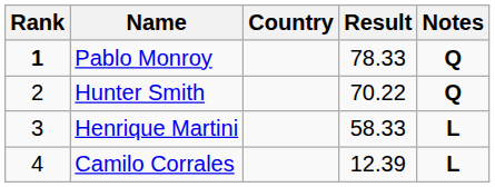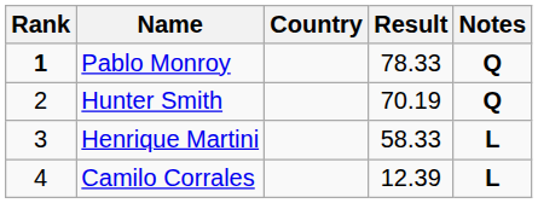Hunter Smith | Result: 70.22 -> 70.19
